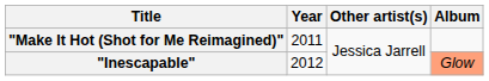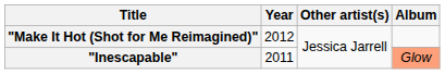"Make It Hot (Shot for Me Reimagined)" | Year: 2011 -> 2012
"Inescapable" | Year: 2012 -> 2011
